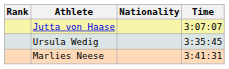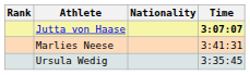Jutta von Haase | Time: normal -> bold
rows swapped: Ursula Wedig <-> Marlies Neese
